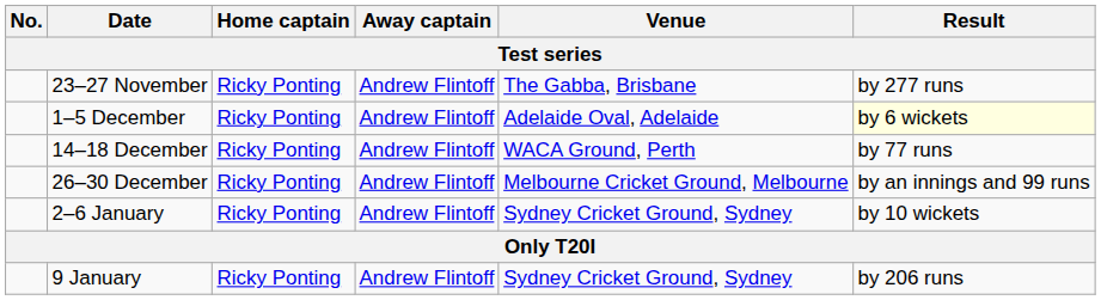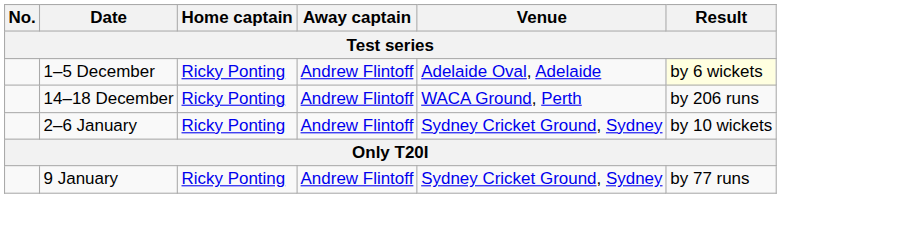- row: 23–27 November | Ricky Ponting | Andrew Flintoff | The Gabba, Brisbane | by 277 runs
14–18 December | Result: by 77 runs -> by 206 runs
- row: 26–30 December | Ricky Ponting | Andrew Flintoff | Melbourne Cricket Ground, Melbourne | by an innings and 99 runs
9 January | Result: by 206 runs -> by 77 runs
